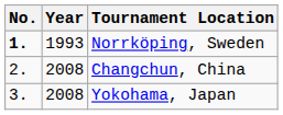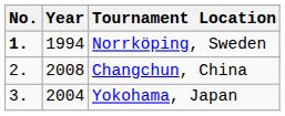Norrköping, Sweden | Year: 1993 -> 1994
Yokohama, Japan | Year: 2008 -> 2004
